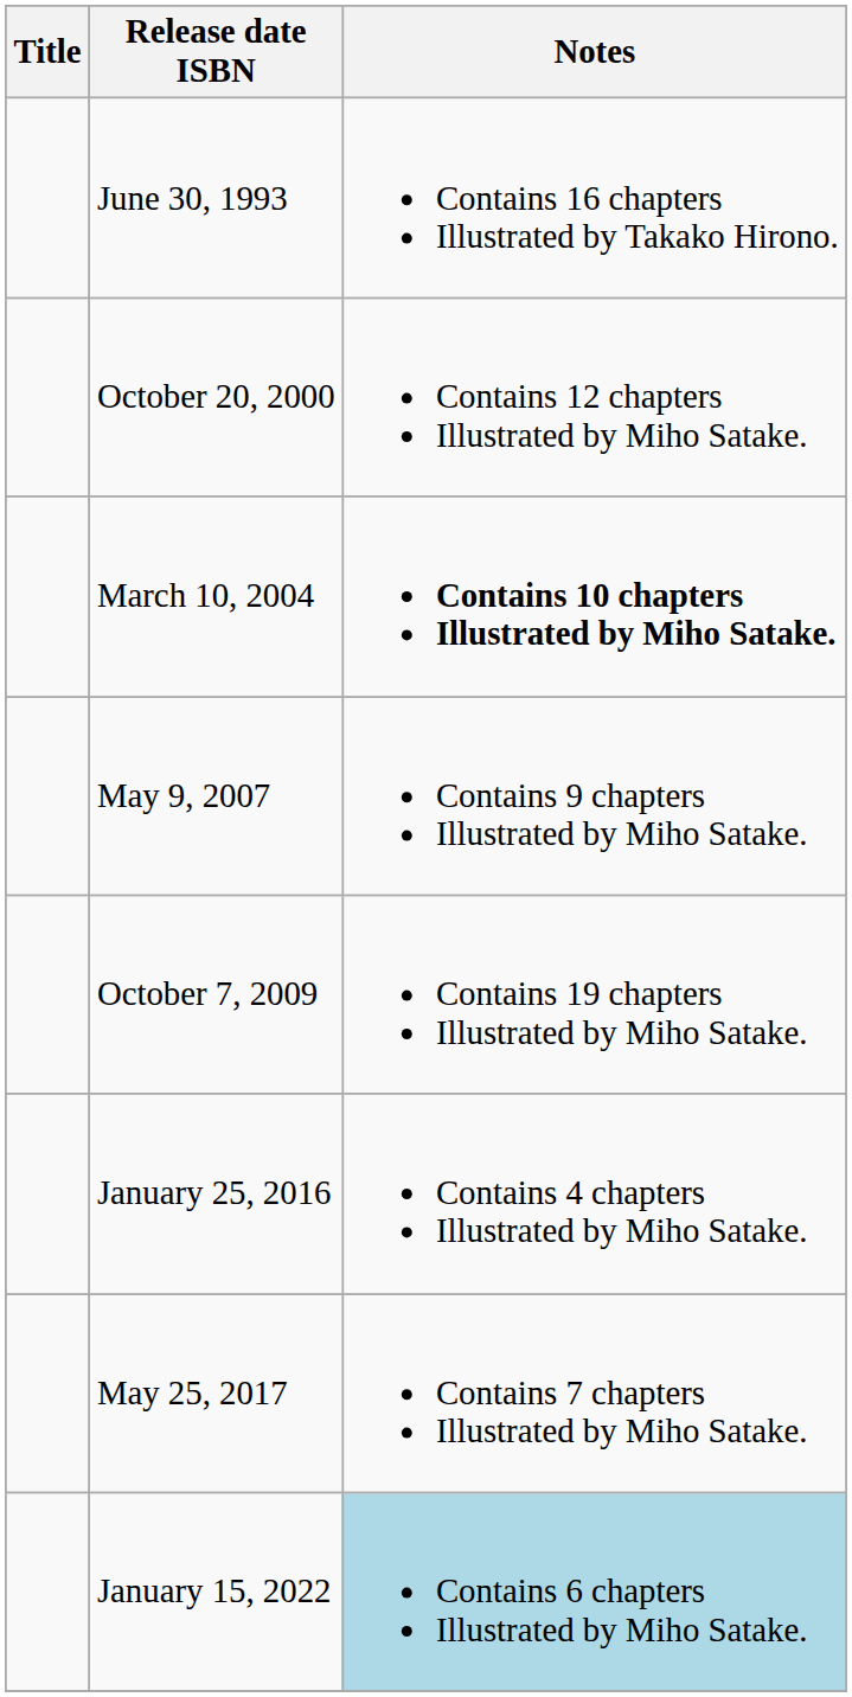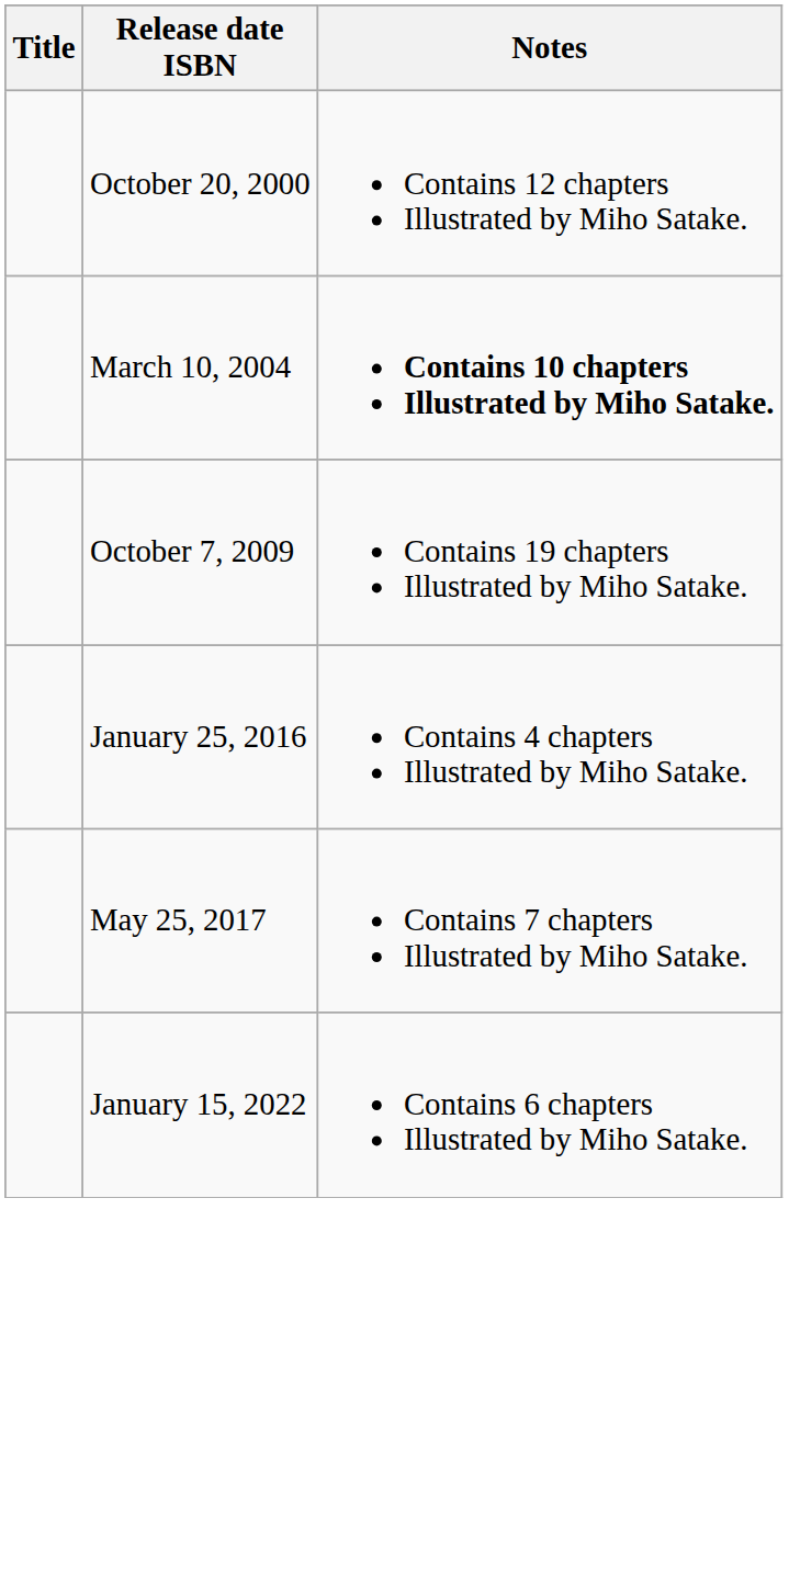- row: June 30, 1993 | Contains 16 chapters Illustrated by Takako Hirono.
- row: May 9, 2007 | Contains 9 chapters Illustrated by Miho Satake.
January 15, 2022 | Notes: lightblue background -> no background
